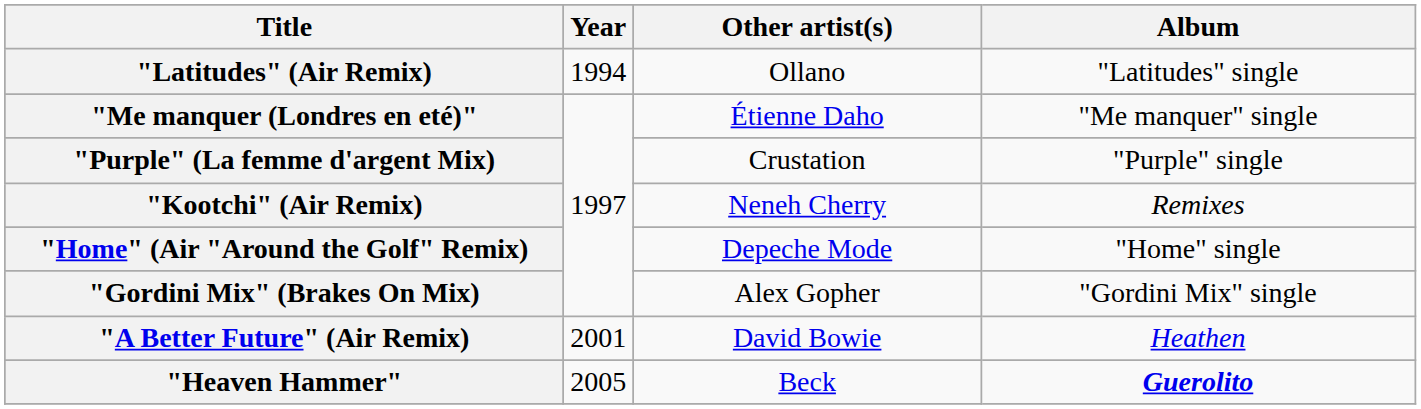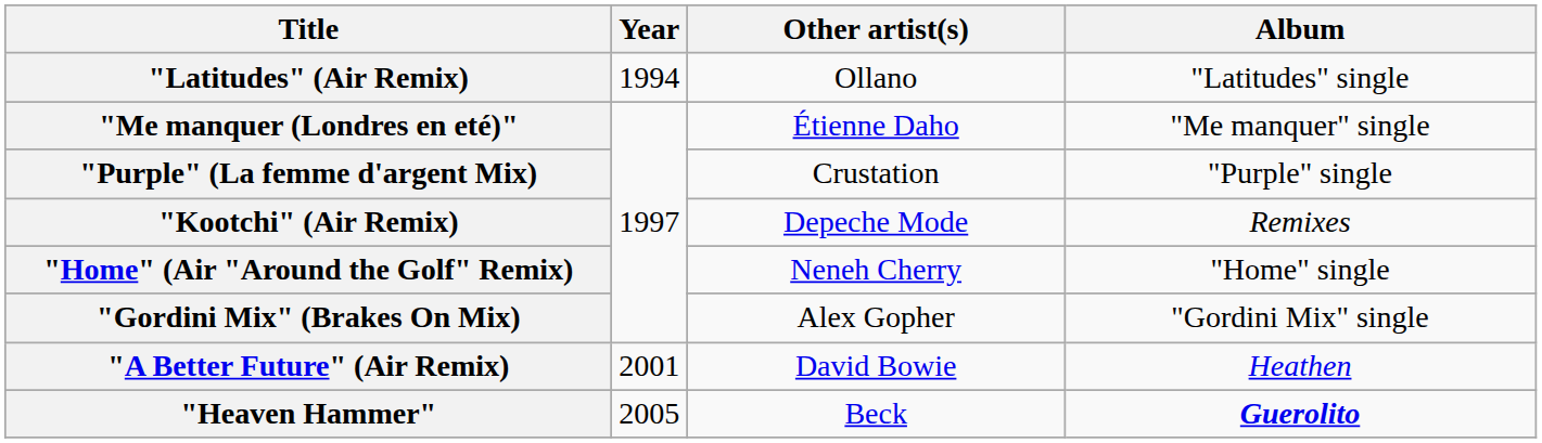"Kootchi" (Air Remix) | Other artist(s): Neneh Cherry -> Depeche Mode
"Home" (Air "Around the Golf" Remix) | Other artist(s): Depeche Mode -> Neneh Cherry
